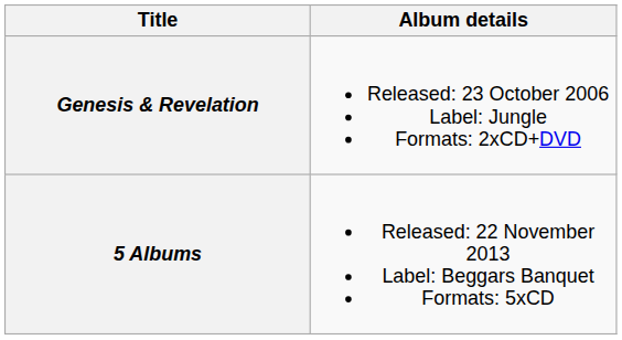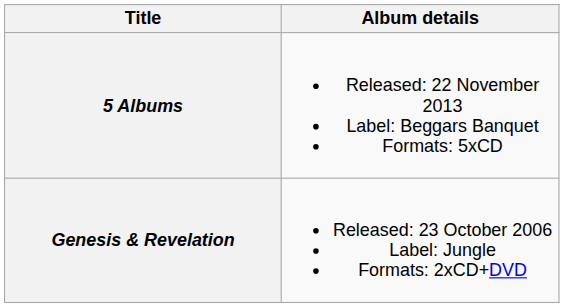rows swapped: Genesis & Revelation <-> 5 Albums
